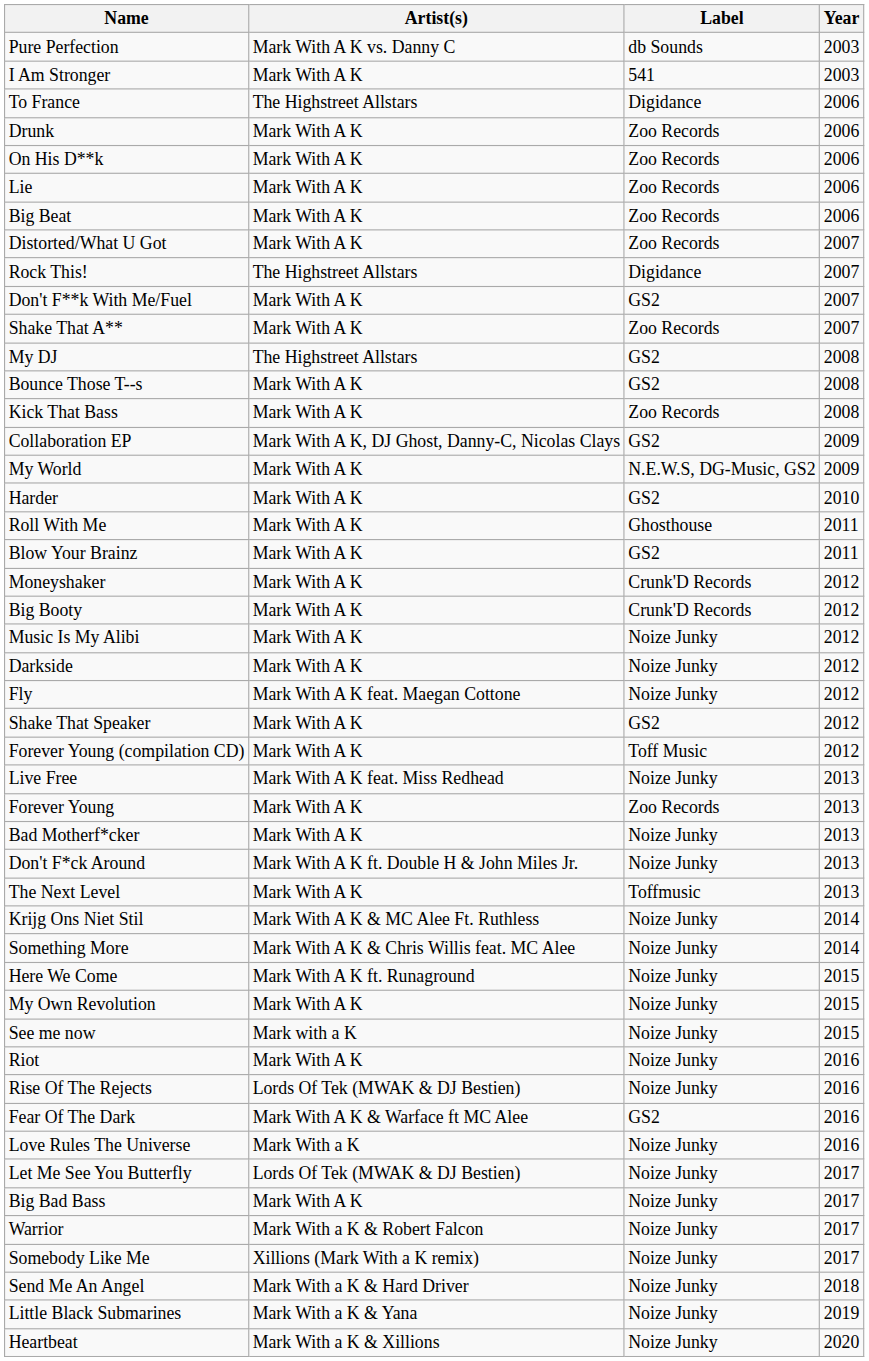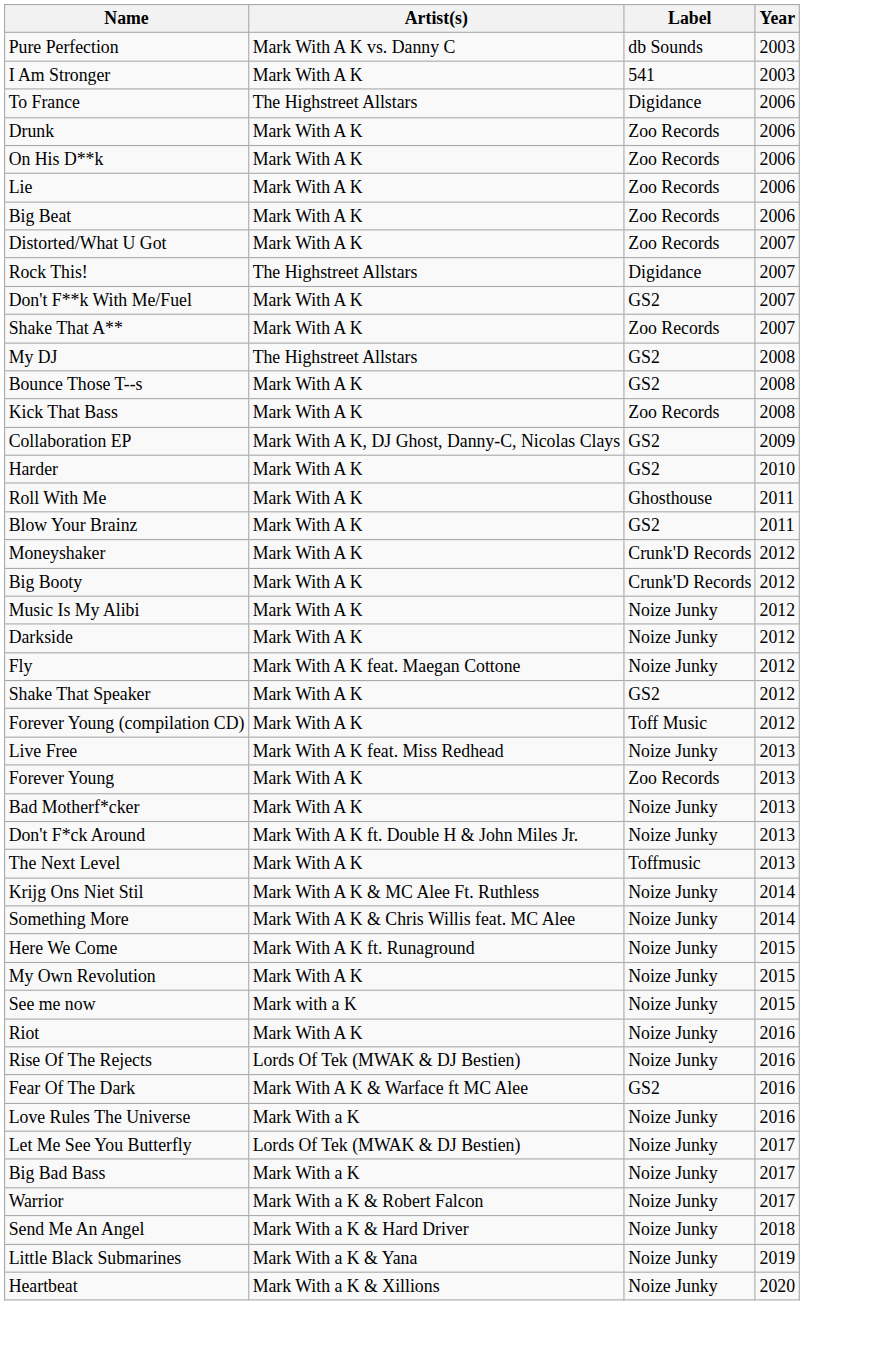- row: My World | Mark With A K | N.E.W.S, DG-Music, GS2 | 2009
Big Bad Bass | Artist(s): Mark With A K -> Mark With a K
- row: Somebody Like Me | Xillions (Mark With a K remix) | Noize Junky | 2017
